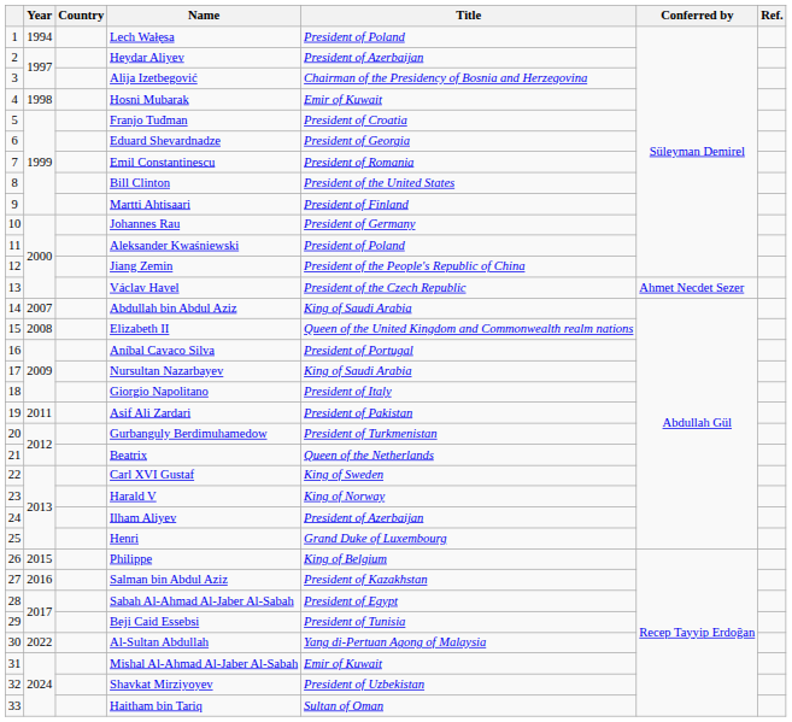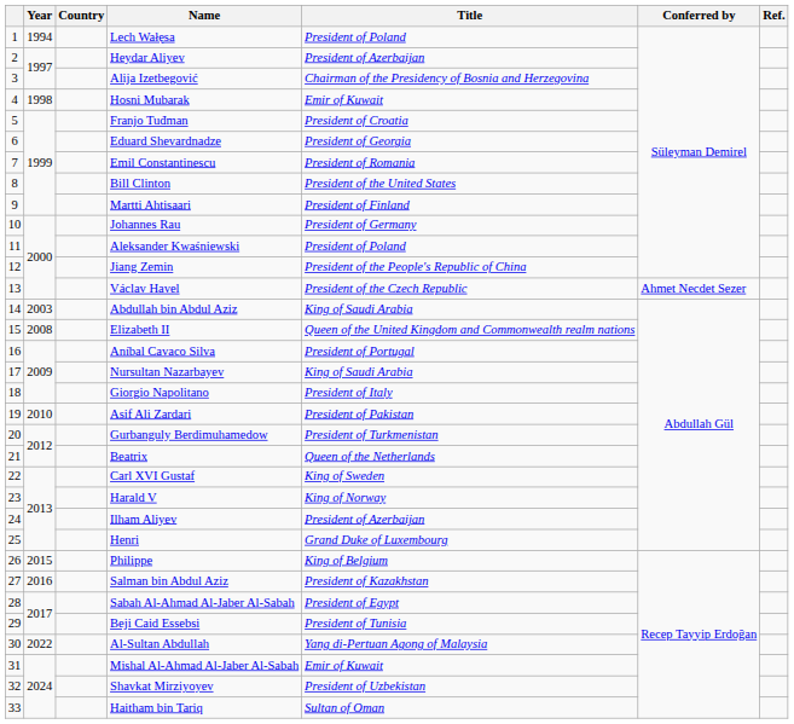Abdullah bin Abdul Aziz | Year: 2007 -> 2003
Asif Ali Zardari | Year: 2011 -> 2010
